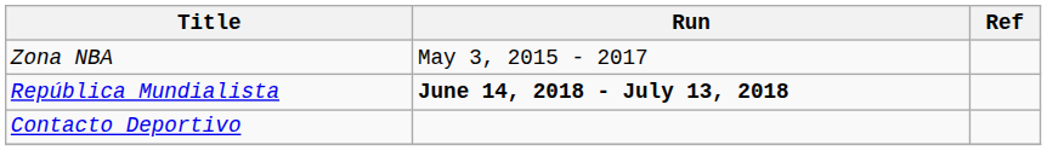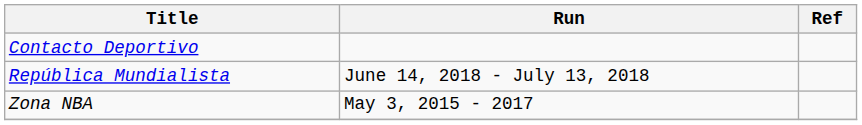rows swapped: Contacto Deportivo <-> Zona NBA
República Mundialista | Run: bold -> normal
